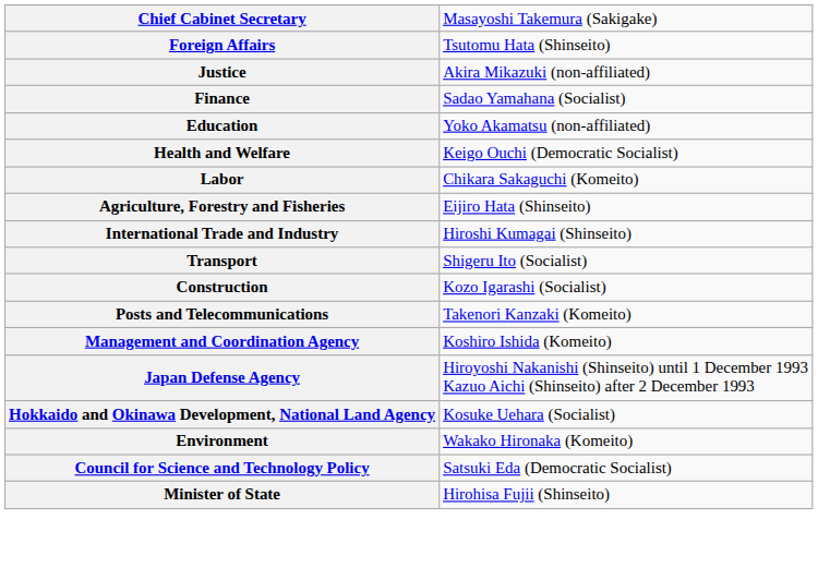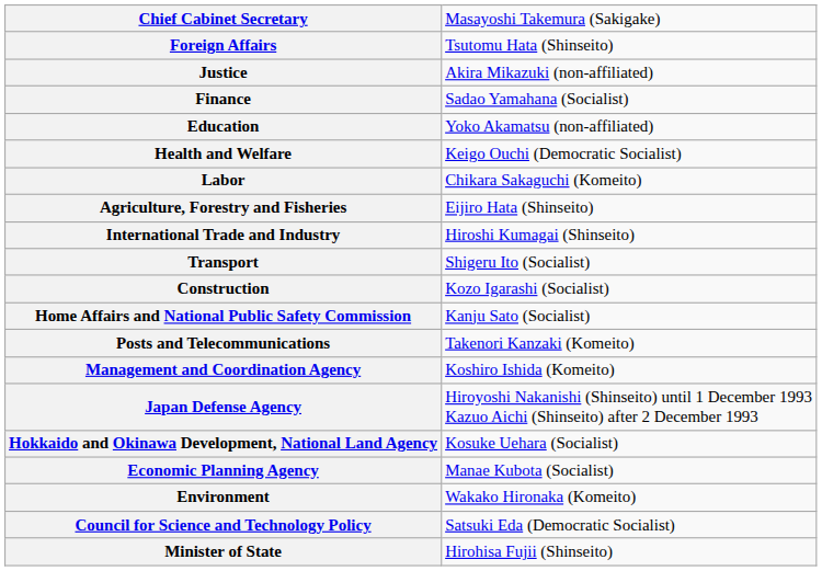+ row: Home Affairs and National Public Safety Commission | Kanju Sato (Socialist)
+ row: Economic Planning Agency | Manae Kubota (Socialist)
